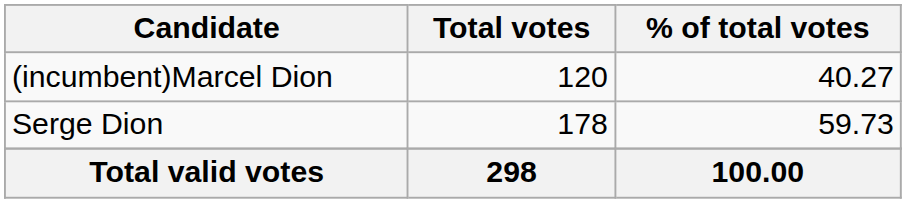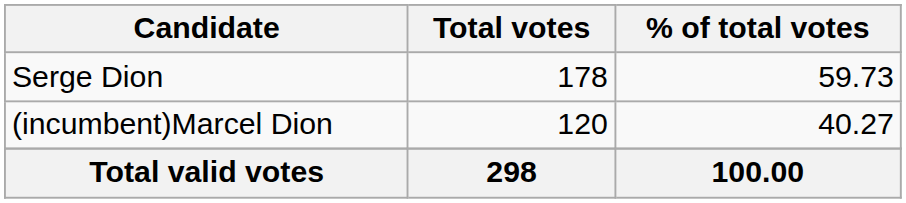rows swapped: Serge Dion <-> (incumbent)Marcel Dion
